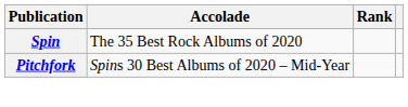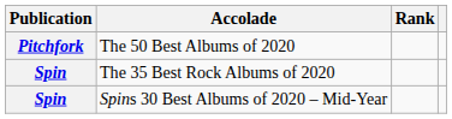+ row: Pitchfork | The 50 Best Albums of 2020
Spins 30 Best Albums of 2020 – Mid-Year | Publication: Pitchfork -> Spin
